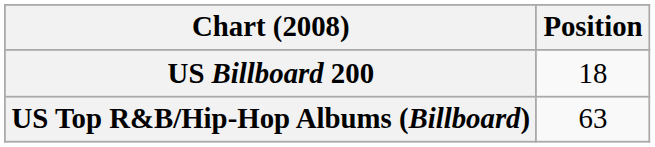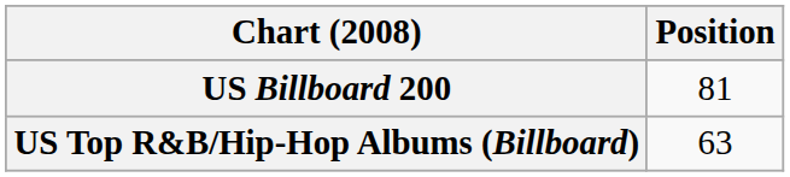US Billboard 200 | Position: 18 -> 81
